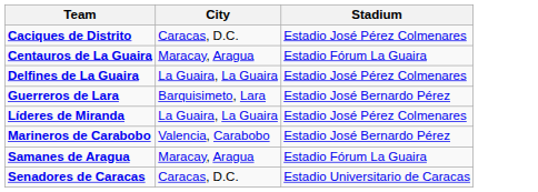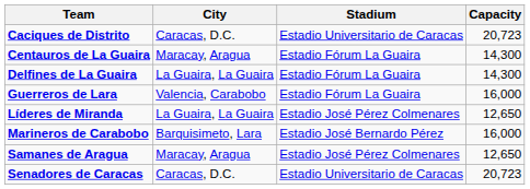+ column: Capacity | 20,723 | 14,300 | 14,300 | 16,000 | 12,650 | 16,000 | 12,650 | 20,723
Caciques de Distrito | Stadium: Estadio José Pérez Colmenares -> Estadio Universitario de Caracas
Delfines de La Guaira | Stadium: Estadio José Pérez Colmenares -> Estadio Fórum La Guaira
Guerreros de Lara | City: Barquisimeto, Lara -> Valencia, Carabobo
Guerreros de Lara | Stadium: Estadio José Bernardo Pérez -> Estadio Fórum La Guaira
Marineros de Carabobo | City: Valencia, Carabobo -> Barquisimeto, Lara
Samanes de Aragua | Stadium: Estadio Fórum La Guaira -> Estadio José Pérez Colmenares
